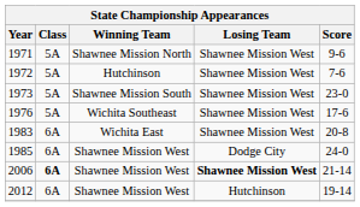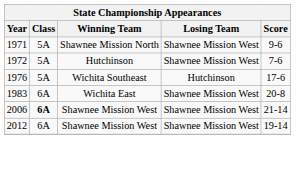- row: 1973 | 5A | Shawnee Mission South | Shawnee Mission West | 23-0
1976 | Losing Team: Shawnee Mission West -> Hutchinson
- row: 1985 | 6A | Shawnee Mission West | Dodge City | 24-0
2006 | Losing Team: bold -> normal
2012 | Losing Team: Hutchinson -> Shawnee Mission West
